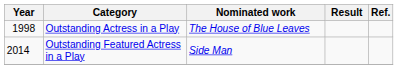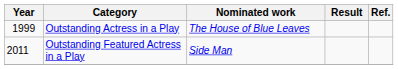Outstanding Actress in a Play | Year: 1998 -> 1999
Outstanding Featured Actress in a Play | Year: 2014 -> 2011
